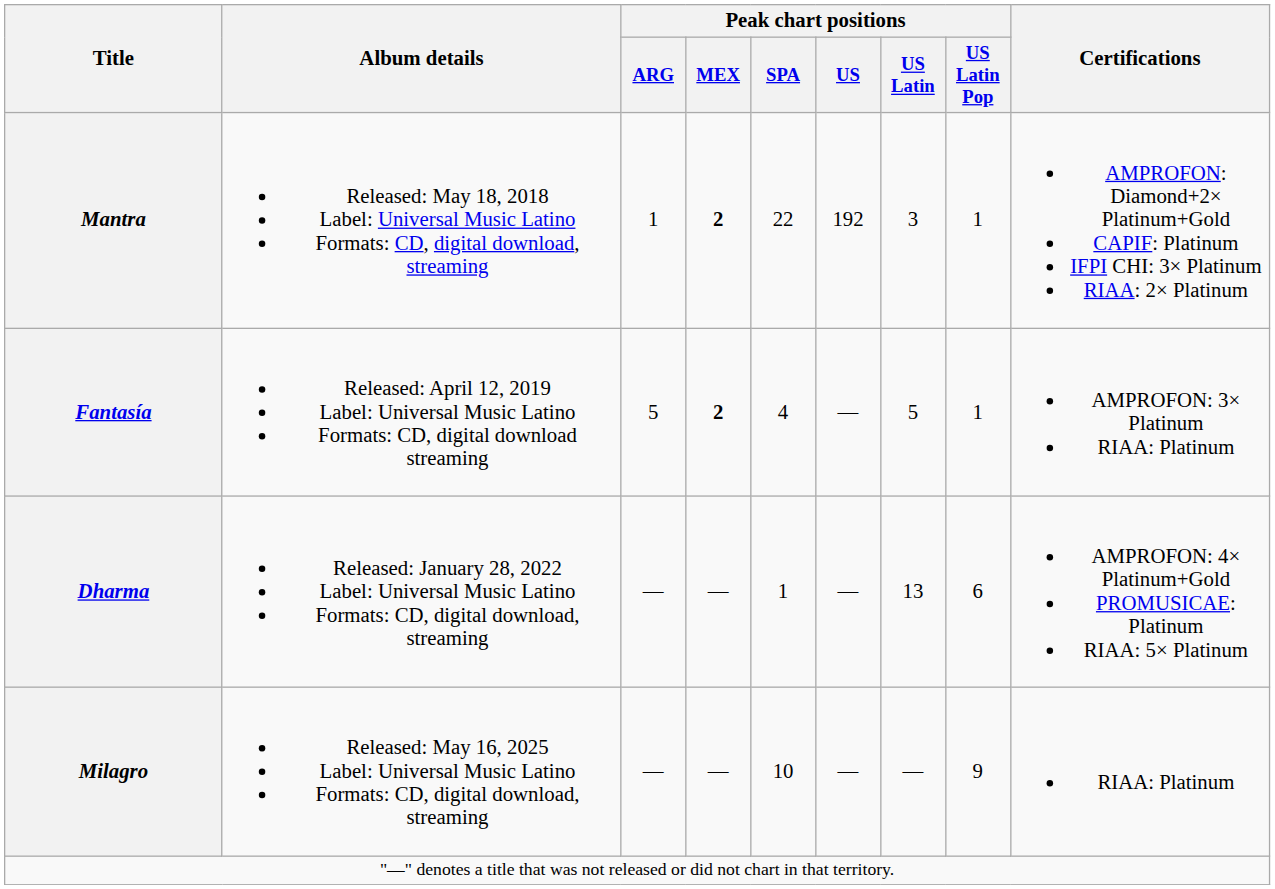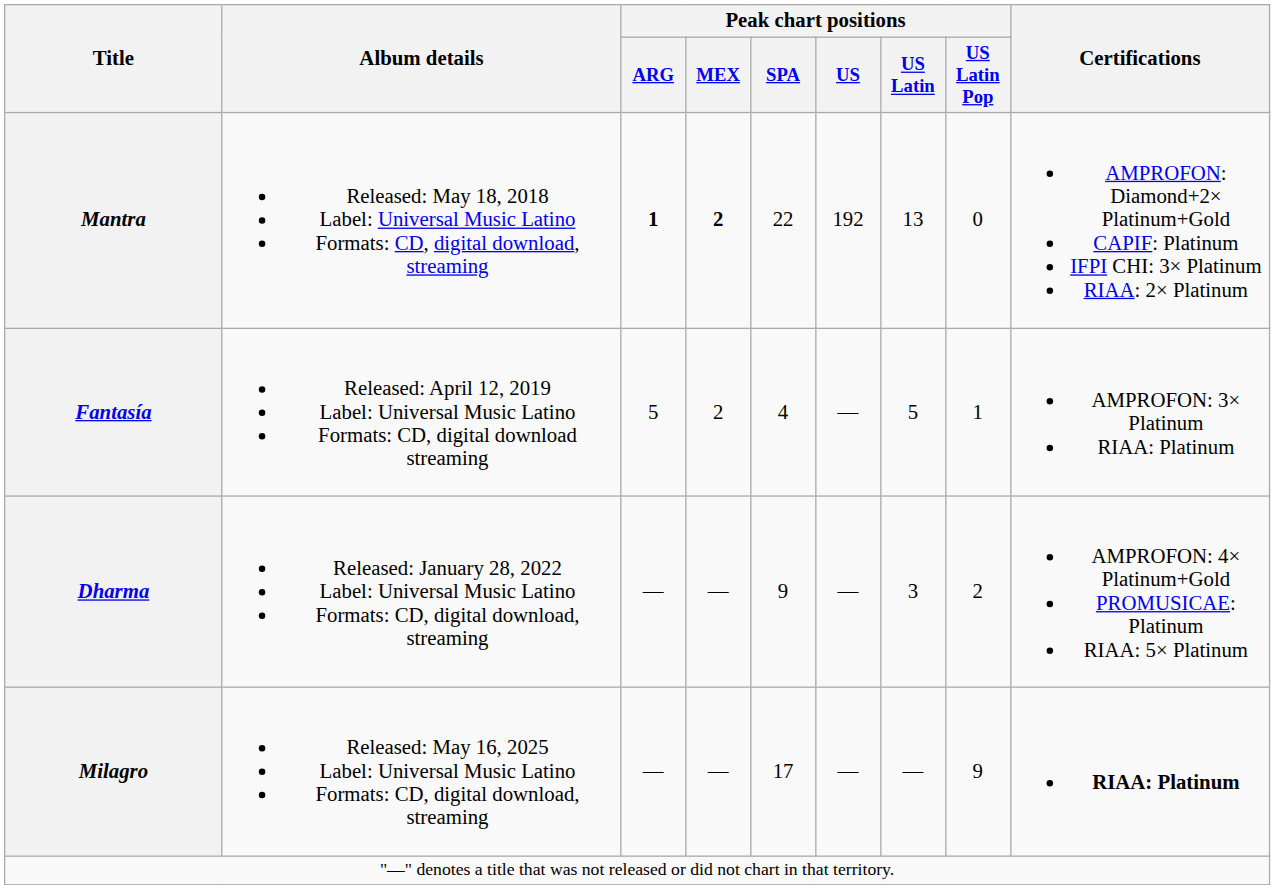Mantra | Peak chart positions / ARG: normal -> bold
Mantra | Peak chart positions / US Latin: 3 -> 13
Mantra | Peak chart positions / US Latin Pop: 1 -> 0
Fantasía | Peak chart positions / MEX: bold -> normal
Dharma | Peak chart positions / SPA: 1 -> 9
Dharma | Peak chart positions / US Latin: 13 -> 3
Dharma | Peak chart positions / US Latin Pop: 6 -> 2
Milagro | Peak chart positions / SPA: 10 -> 17
Milagro | Certifications: normal -> bold
